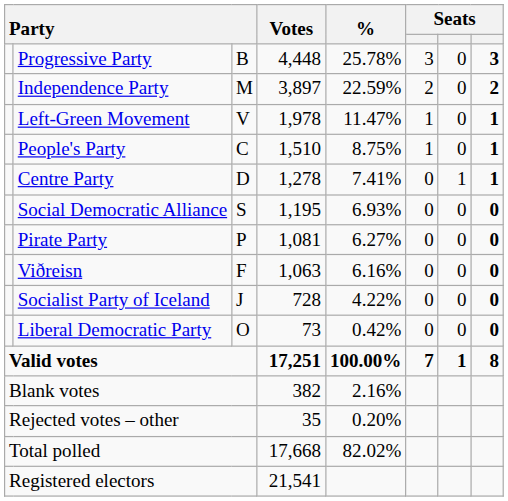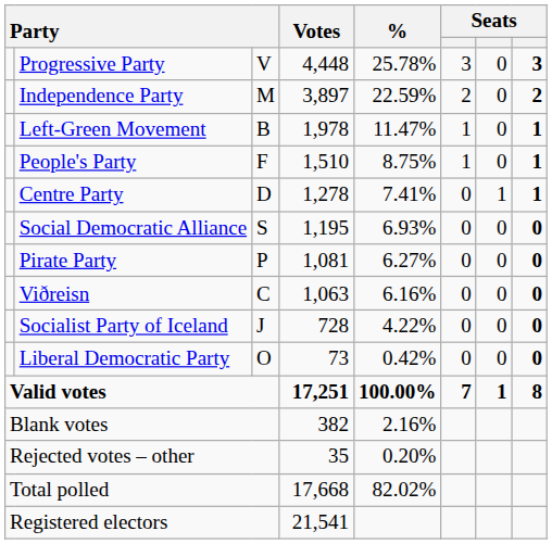Progressive Party | column 3: B -> V
Left-Green Movement | column 3: V -> B
People's Party | column 3: C -> F
Viðreisn | column 3: F -> C
